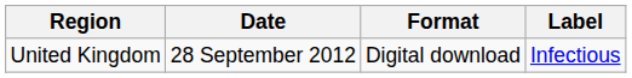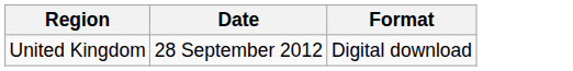- column: Label | Infectious
